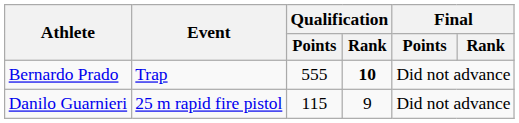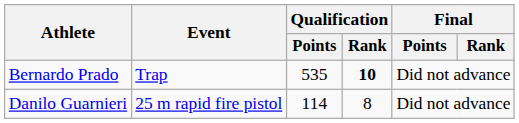Bernardo Prado | Qualification / Points: 555 -> 535
Danilo Guarnieri | Qualification / Points: 115 -> 114
Danilo Guarnieri | Qualification / Rank: 9 -> 8
